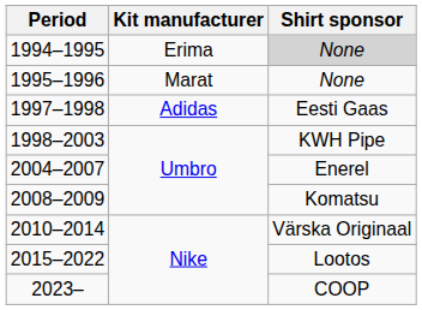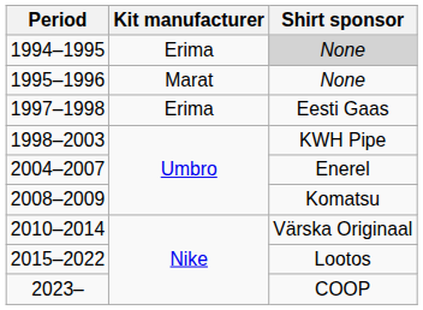1997–1998 | Kit manufacturer: Adidas -> Erima
